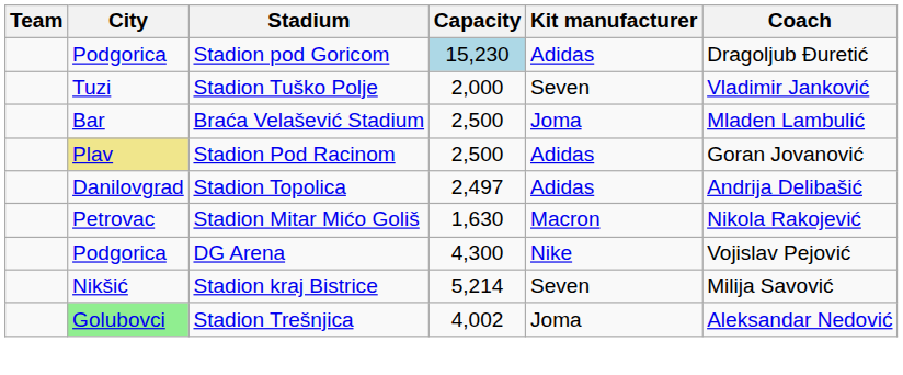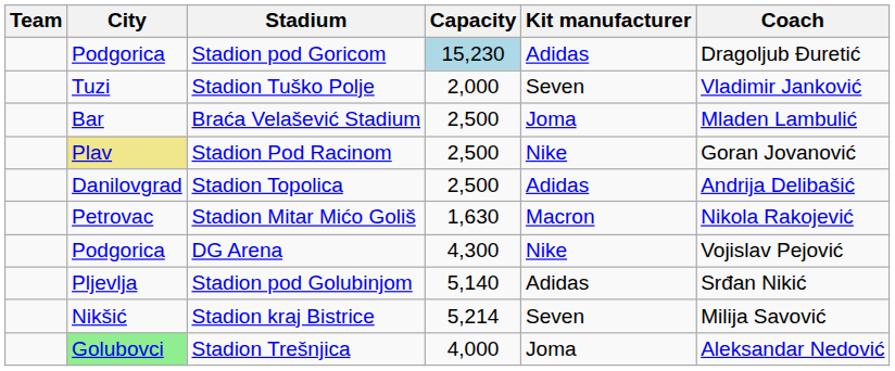Stadion Pod Racinom | Kit manufacturer: Adidas -> Nike
Stadion Topolica | Capacity: 2,497 -> 2,500
+ row: Pljevlja | Stadion pod Golubinjom | 5,140 | Adidas | Srđan Nikić
Stadion Trešnjica | Capacity: 4,002 -> 4,000
